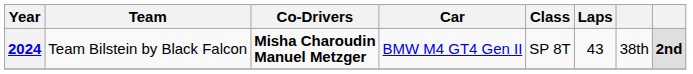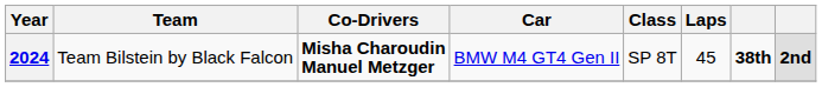2024 | Laps: 43 -> 45
2024 | column 7: normal -> bold
